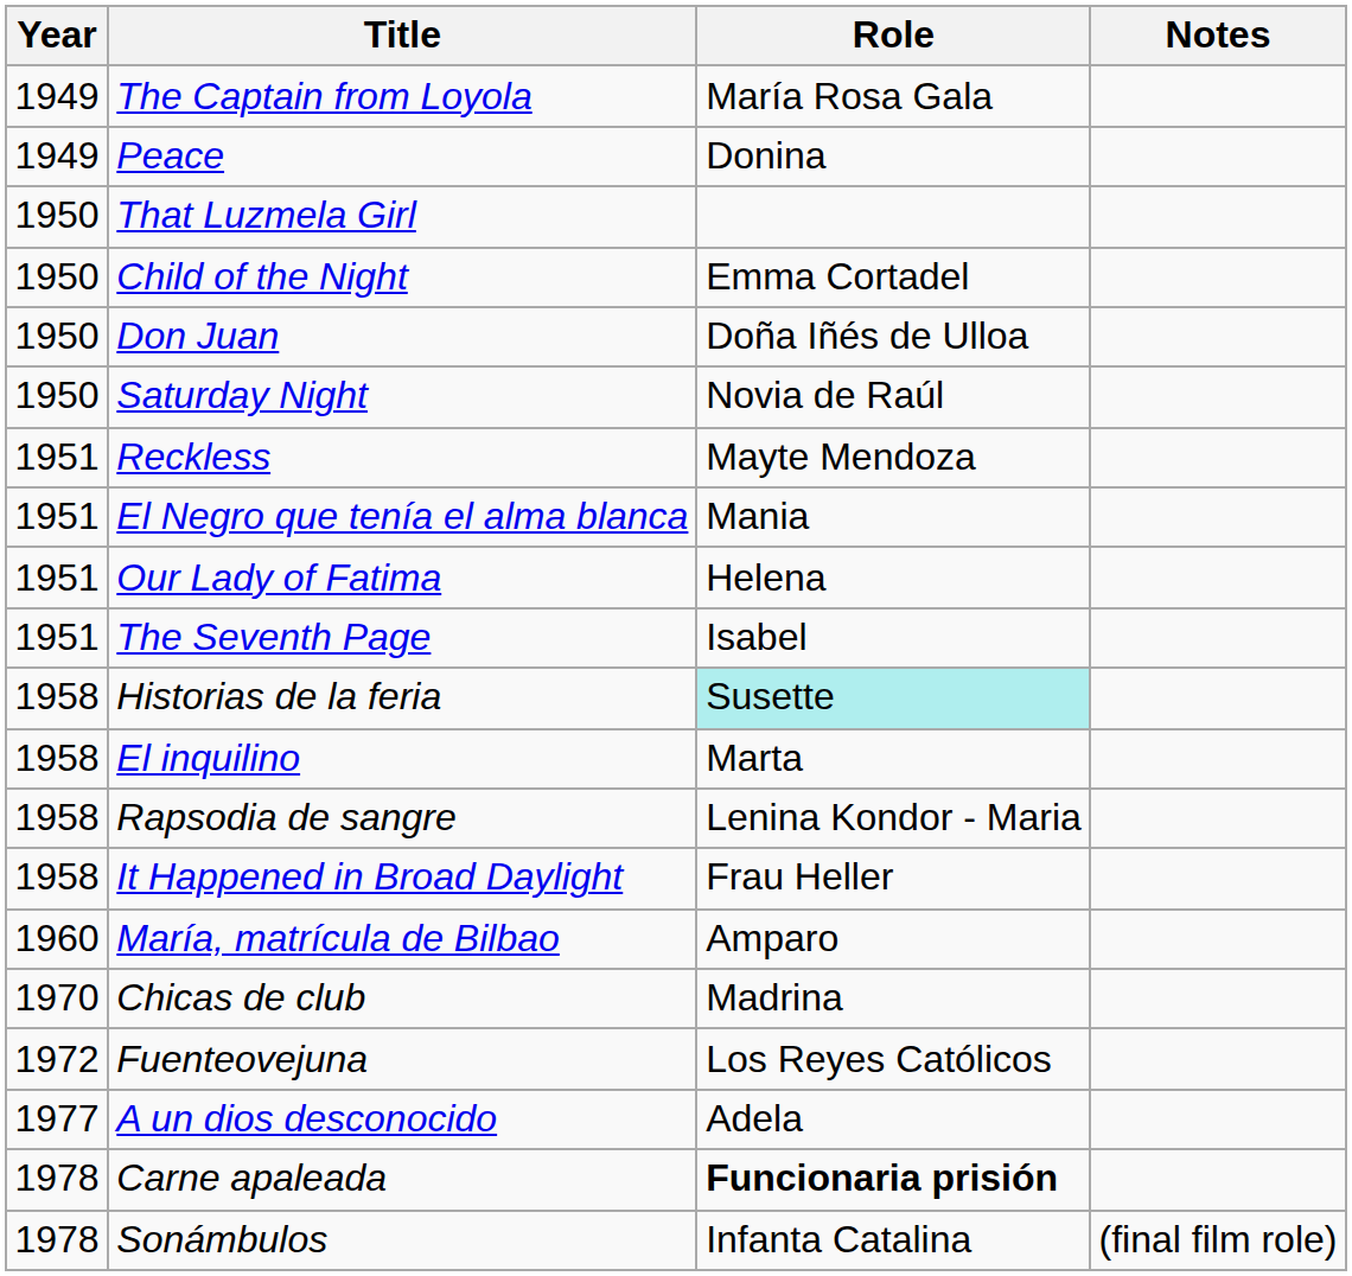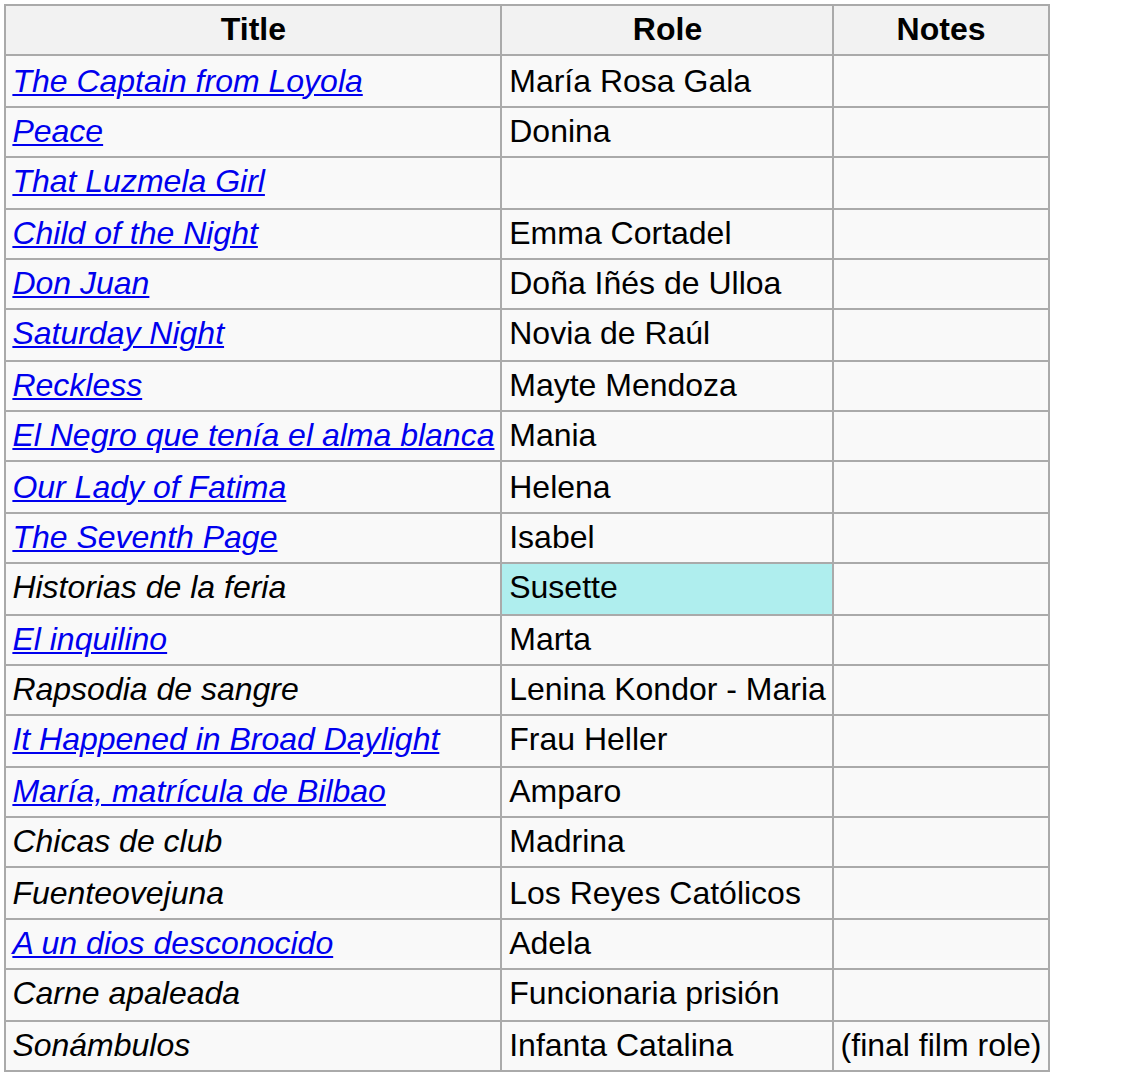- column: Year | 1949 | 1949 | 1950 | 1950 | 1950 | 1950 | 1951 | 1951 | 1951 | 1951 | 1958 | 1958 | 1958 | 1958 | 1960 | 1970 | 1972 | 1977 | 1978 | 1978
Carne apaleada | Role: bold -> normal
